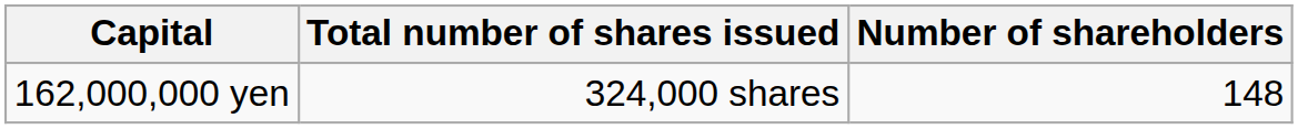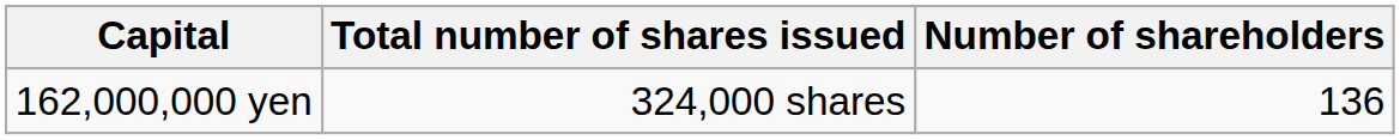162,000,000 yen | Number of shareholders: 148 -> 136
